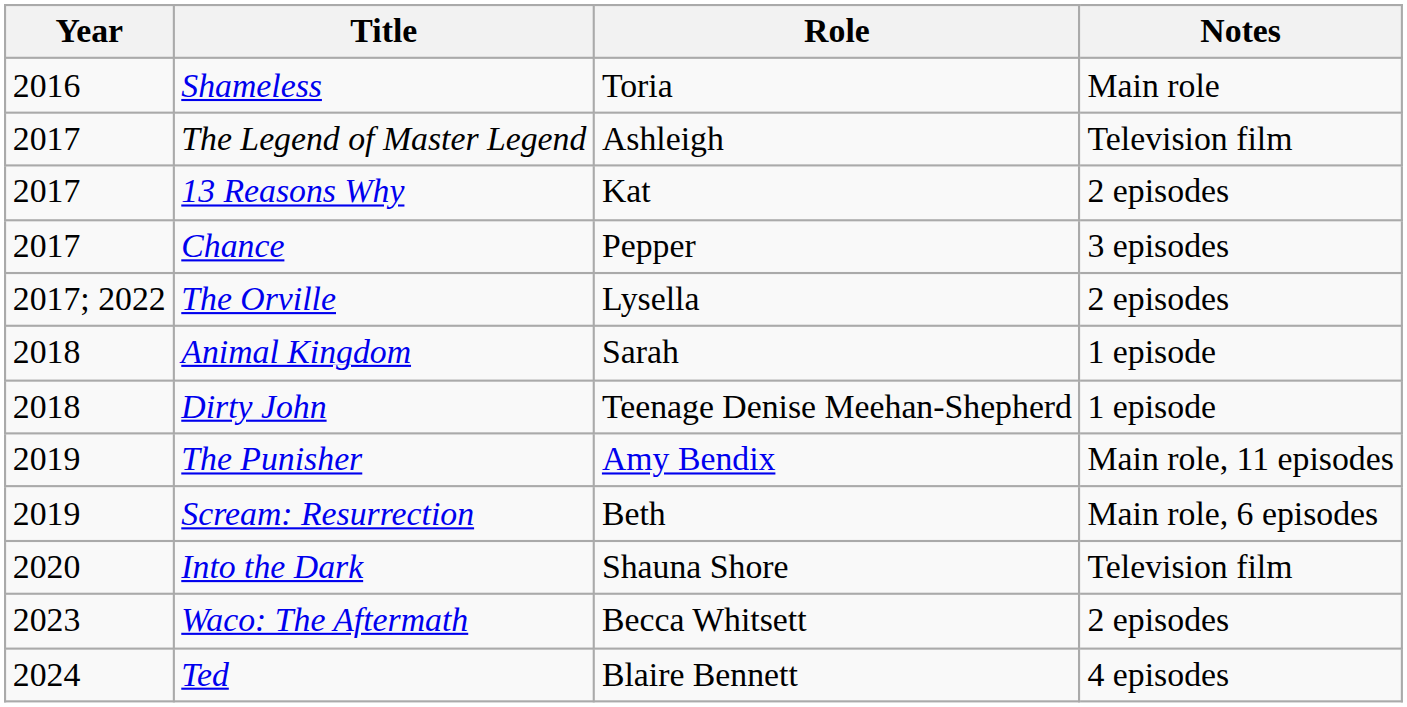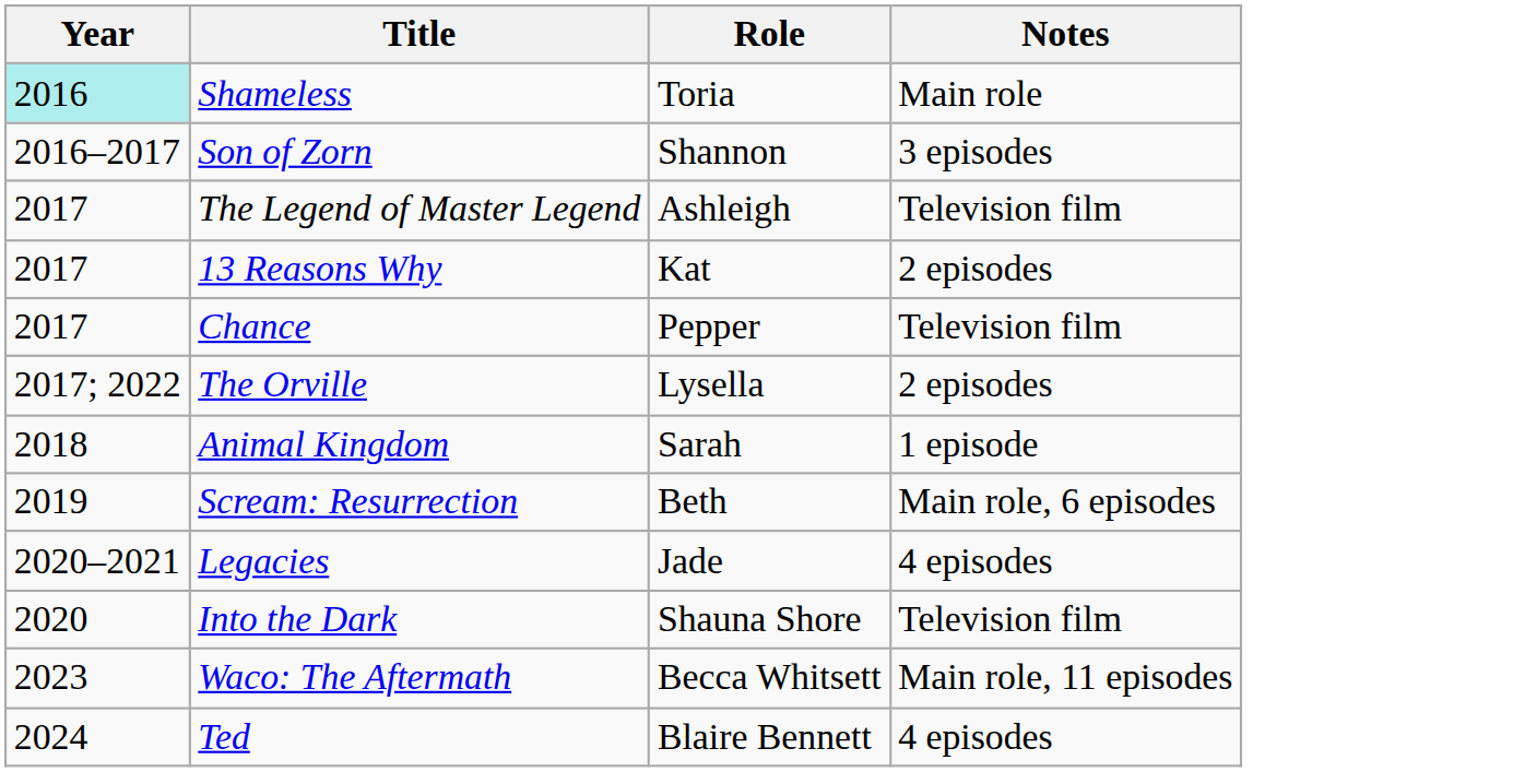Shameless | Year: no background -> paleturquoise background
+ row: 2016–2017 | Son of Zorn | Shannon | 3 episodes
Chance | Notes: 3 episodes -> Television film
- row: 2018 | Dirty John | Teenage Denise Meehan-Shepherd | 1 episode
- row: 2019 | The Punisher | Amy Bendix | Main role, 11 episodes
+ row: 2020–2021 | Legacies | Jade | 4 episodes
Waco: The Aftermath | Notes: 2 episodes -> Main role, 11 episodes
